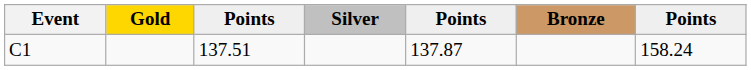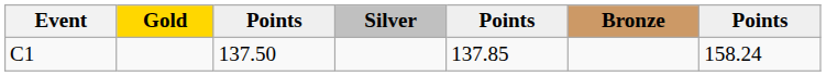C1 | column 3: 137.51 -> 137.50
C1 | column 5: 137.87 -> 137.85
